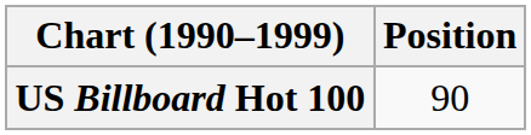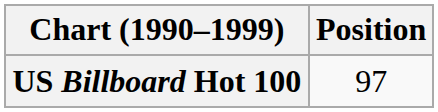US Billboard Hot 100 | Position: 90 -> 97
